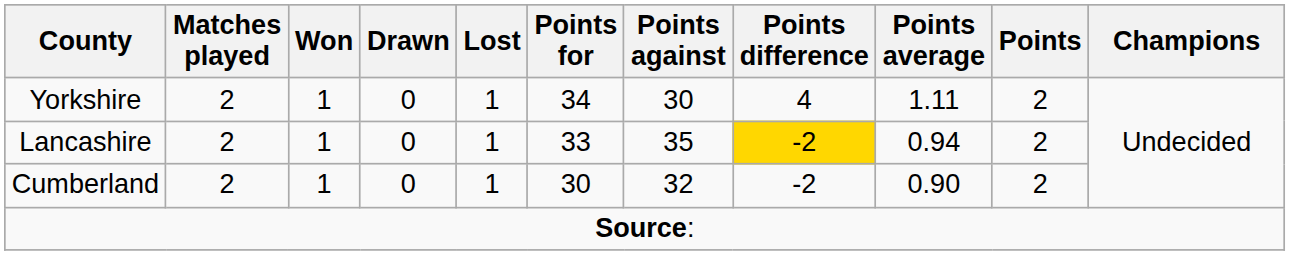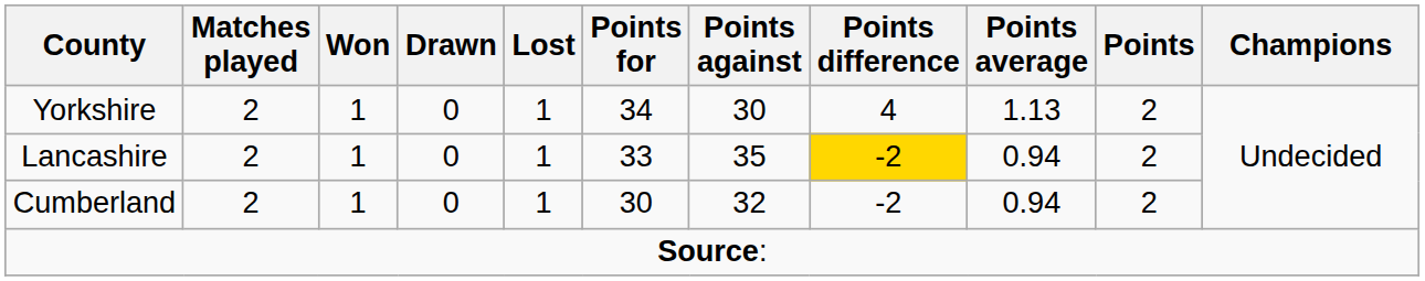Yorkshire | Points average: 1.11 -> 1.13
Cumberland | Points average: 0.90 -> 0.94
